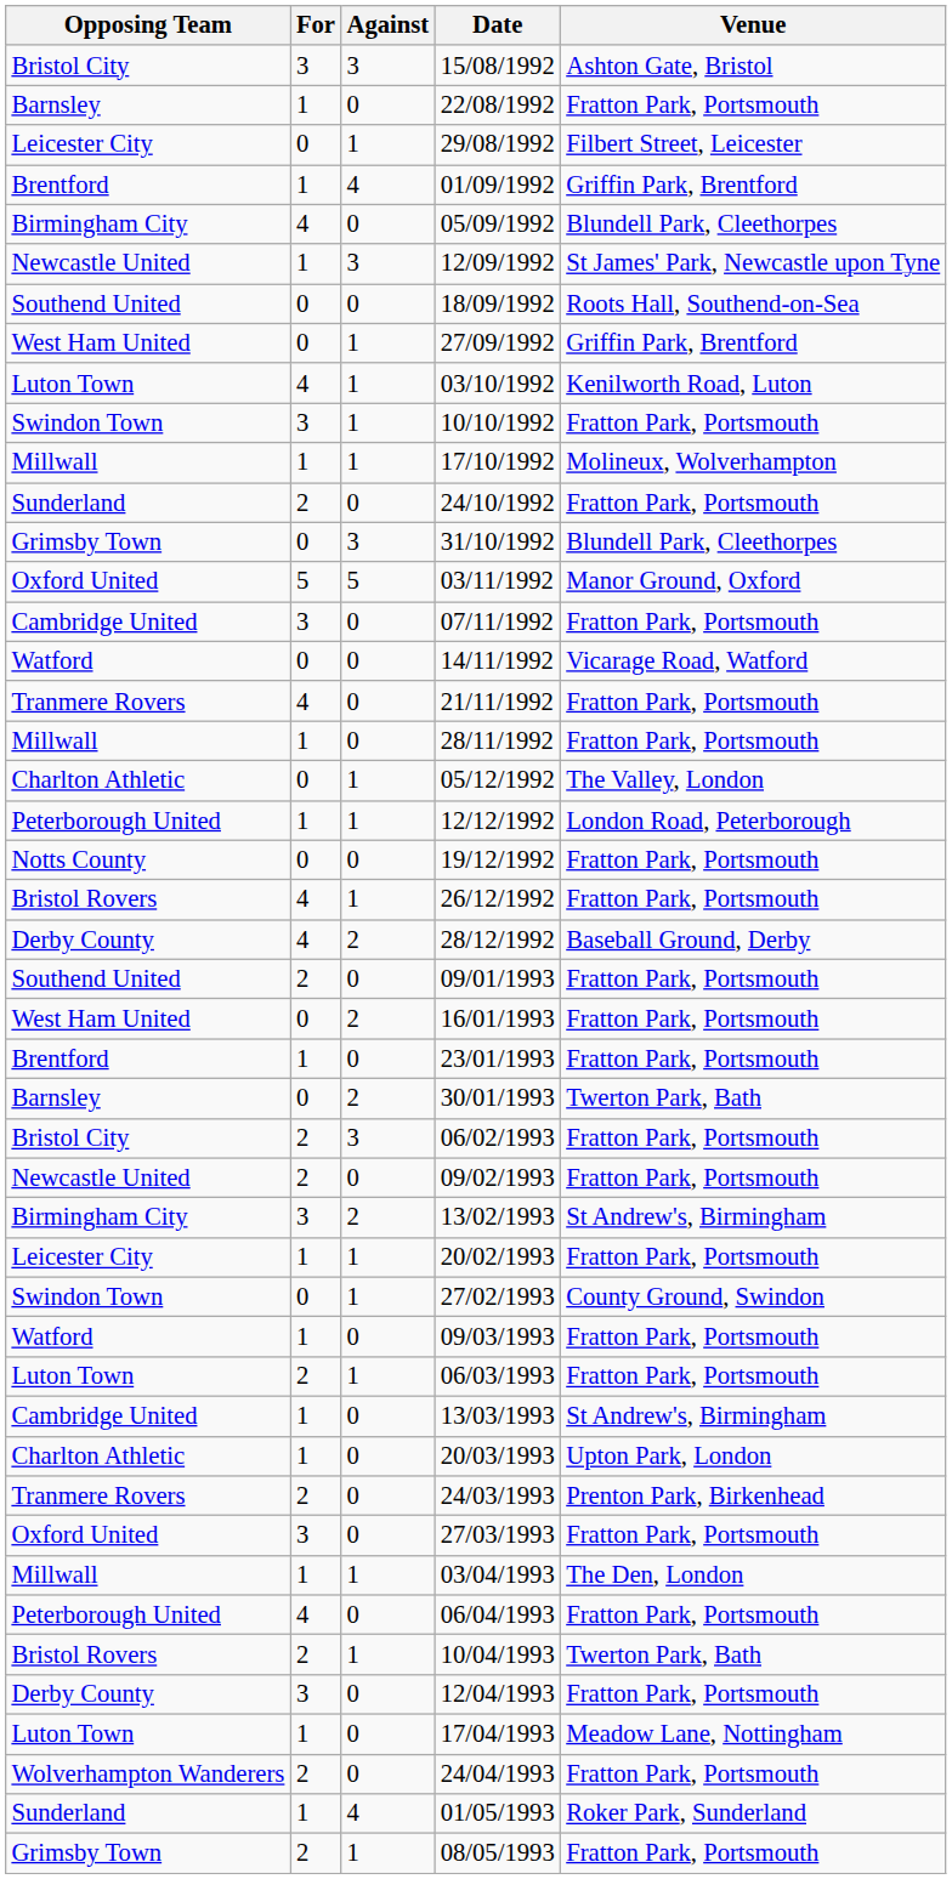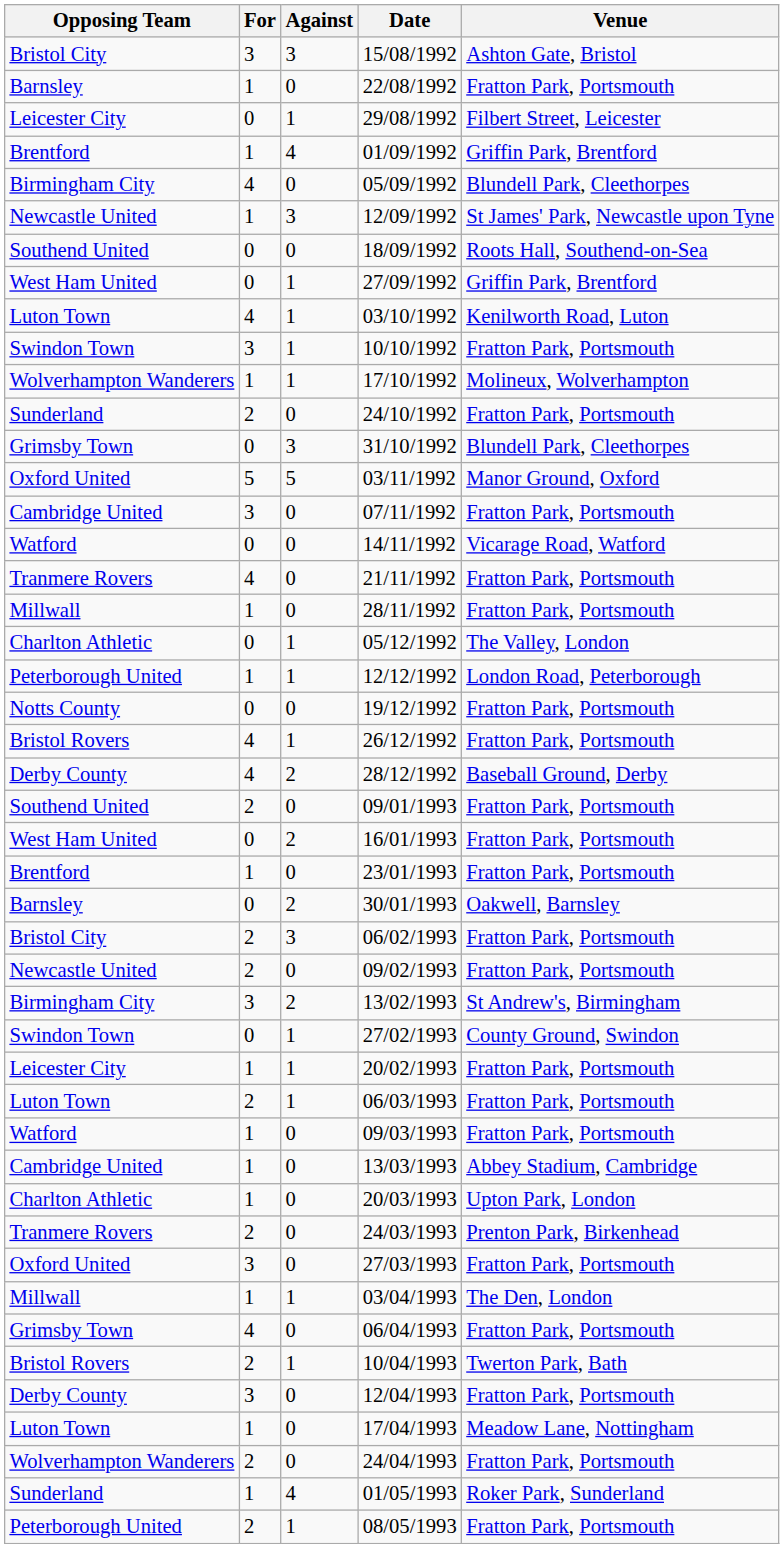17/10/1992 | Opposing Team: Millwall -> Wolverhampton Wanderers
30/01/1993 | Venue: Twerton Park, Bath -> Oakwell, Barnsley
rows swapped: 20/02/1993 <-> 27/02/1993
rows swapped: 06/03/1993 <-> 09/03/1993
13/03/1993 | Venue: St Andrew's, Birmingham -> Abbey Stadium, Cambridge
06/04/1993 | Opposing Team: Peterborough United -> Grimsby Town
08/05/1993 | Opposing Team: Grimsby Town -> Peterborough United
